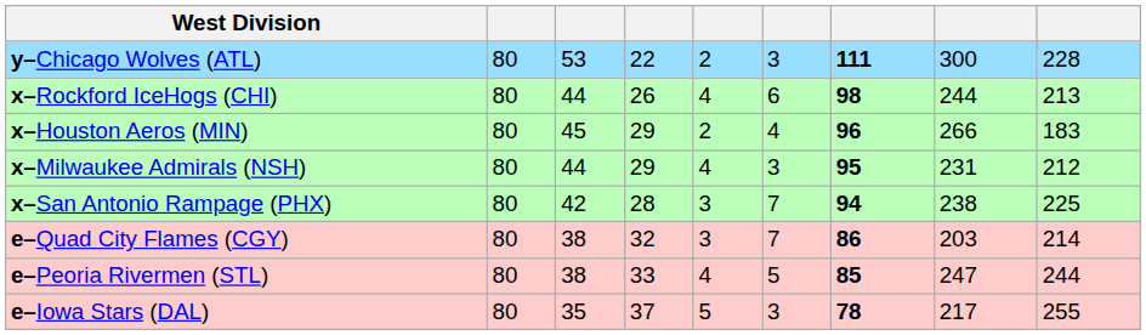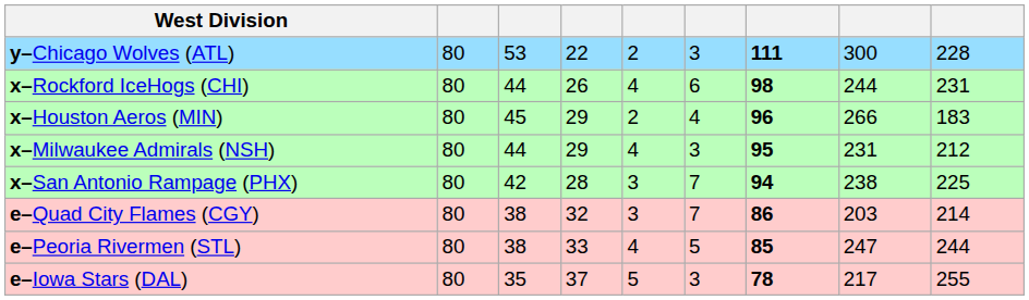x–Rockford IceHogs (CHI) | column 9: 213 -> 231
